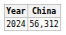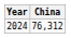2024 | China: 56,312 -> 76,312
